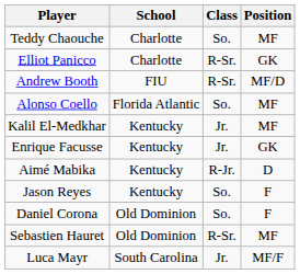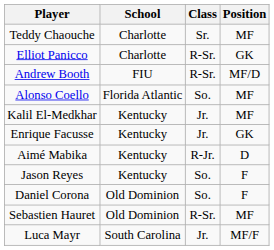Teddy Chaouche | Class: So. -> Sr.
